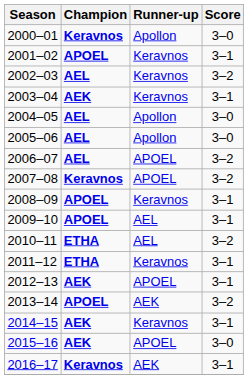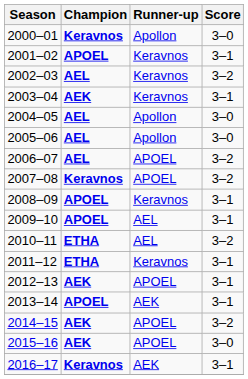2013–14 | Score: 3–2 -> 3–1
2014–15 | Runner-up: Keravnos -> APOEL
2014–15 | Score: 3–1 -> 3–2
